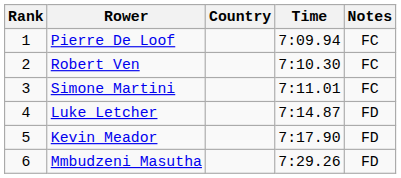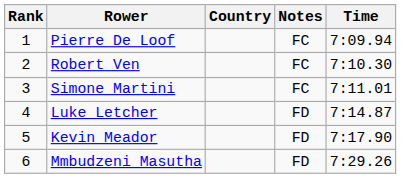columns swapped: Time <-> Notes
